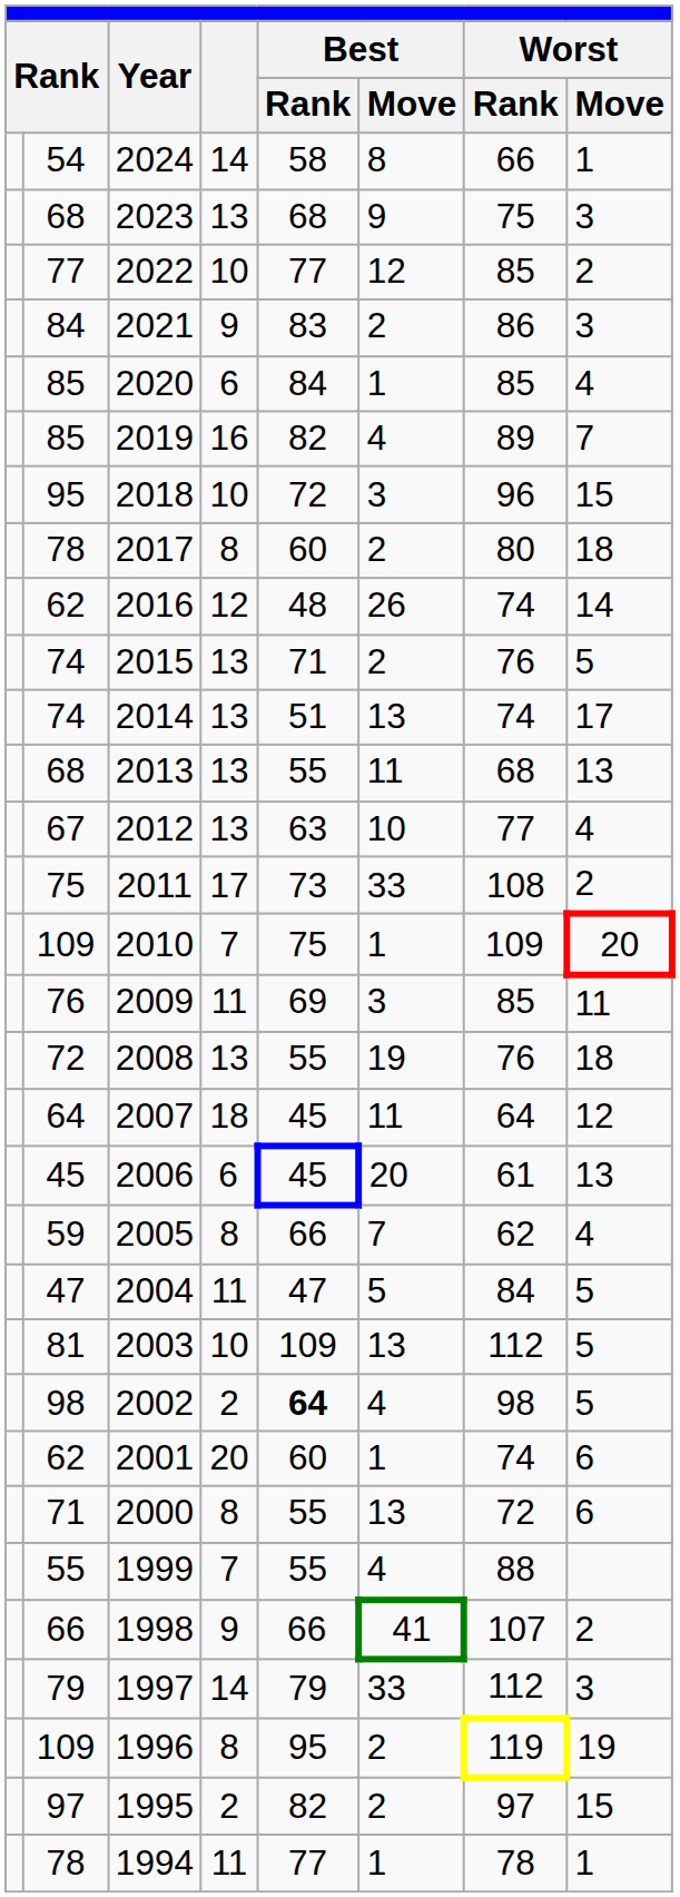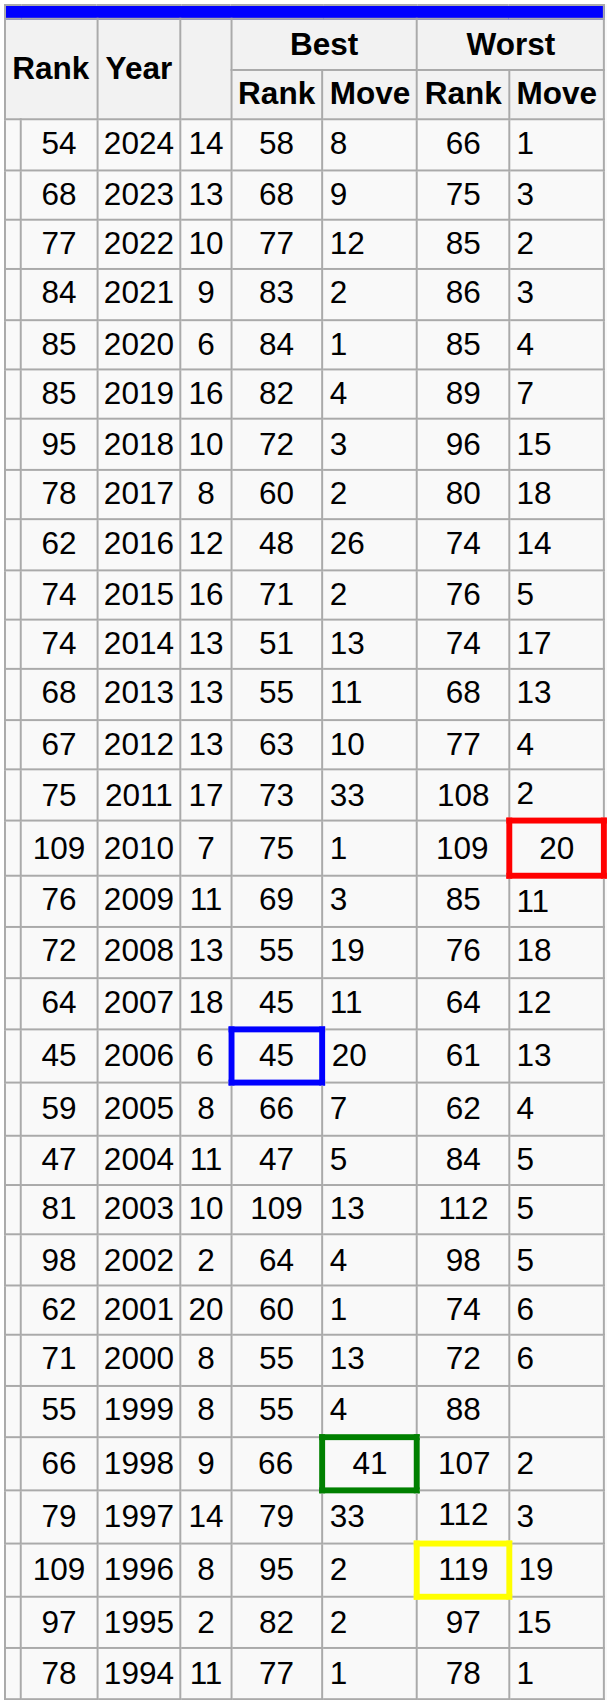2015 | column 4: 13 -> 16
2002 | Best / Rank: bold -> normal
1999 | column 4: 7 -> 8
